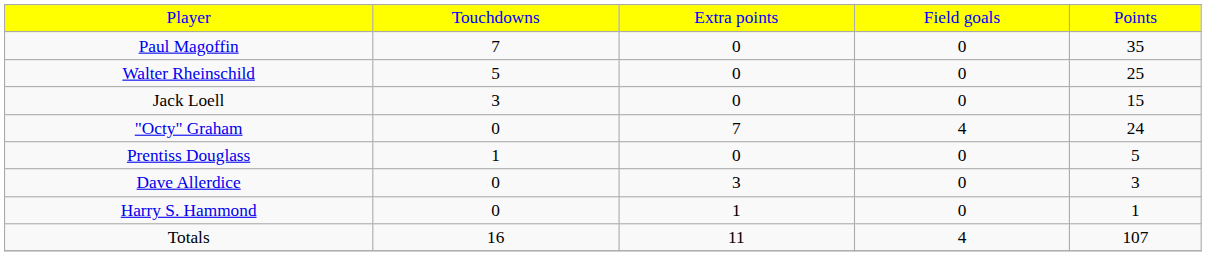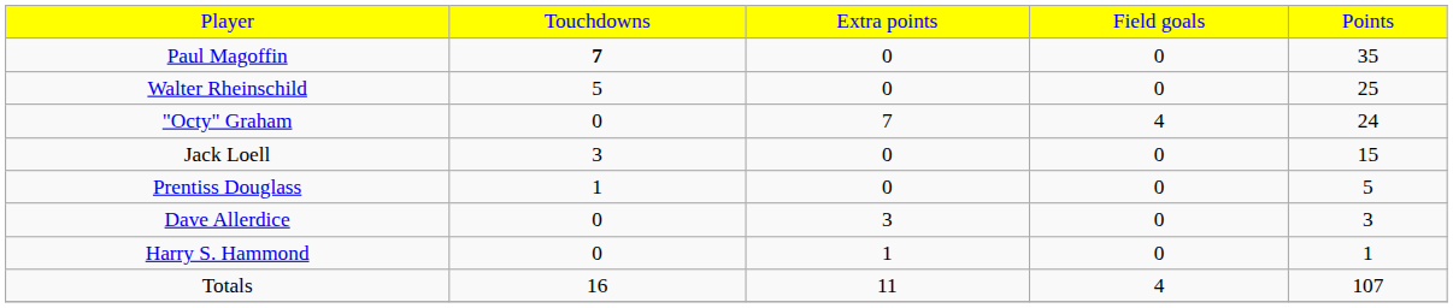Paul Magoffin | column 2: normal -> bold
rows swapped: "Octy" Graham <-> Jack Loell
